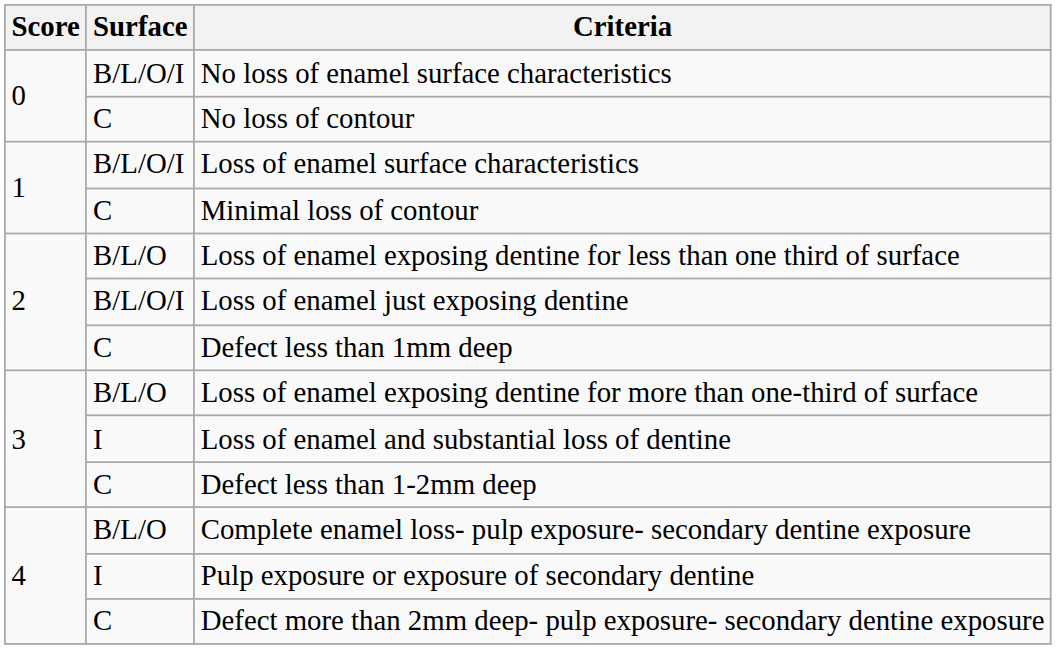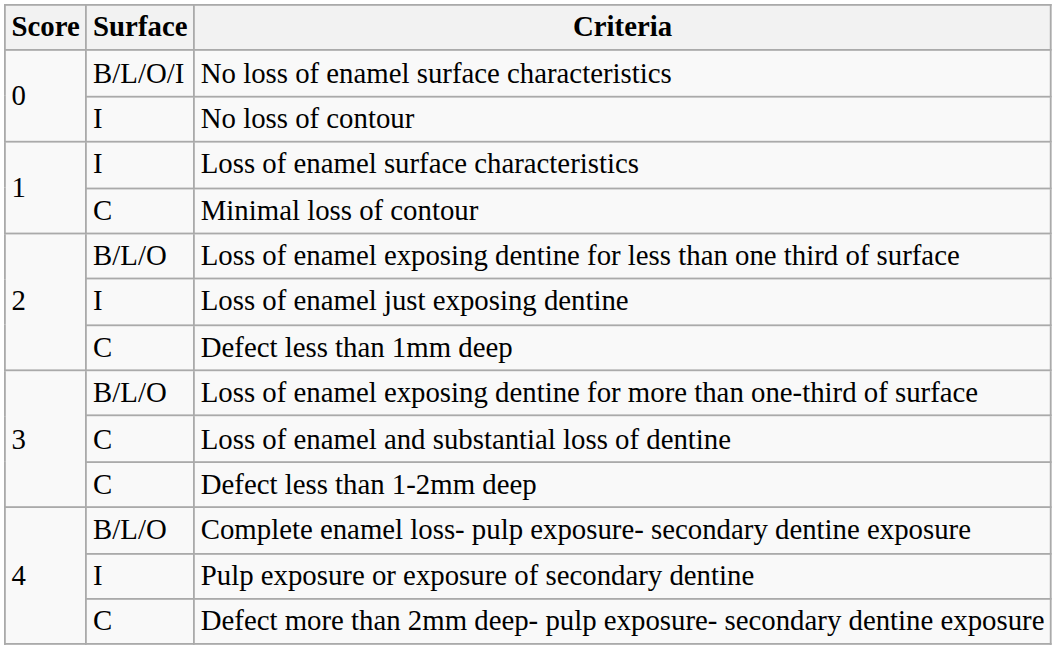No loss of contour | Surface: C -> I
Loss of enamel surface characteristics | Surface: B/L/O/I -> I
Loss of enamel just exposing dentine | Surface: B/L/O/I -> I
Loss of enamel and substantial loss of dentine | Surface: I -> C
